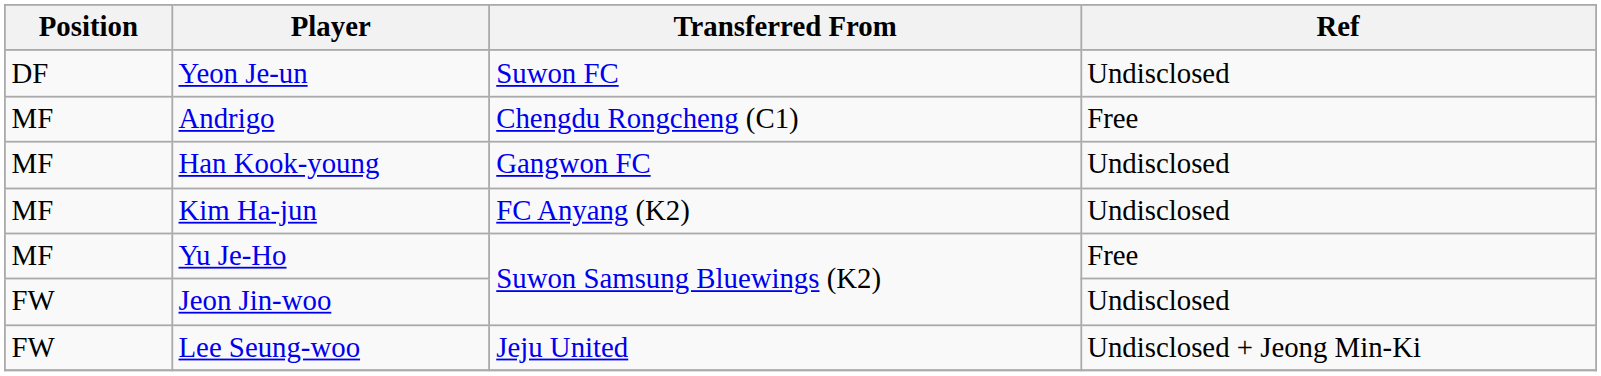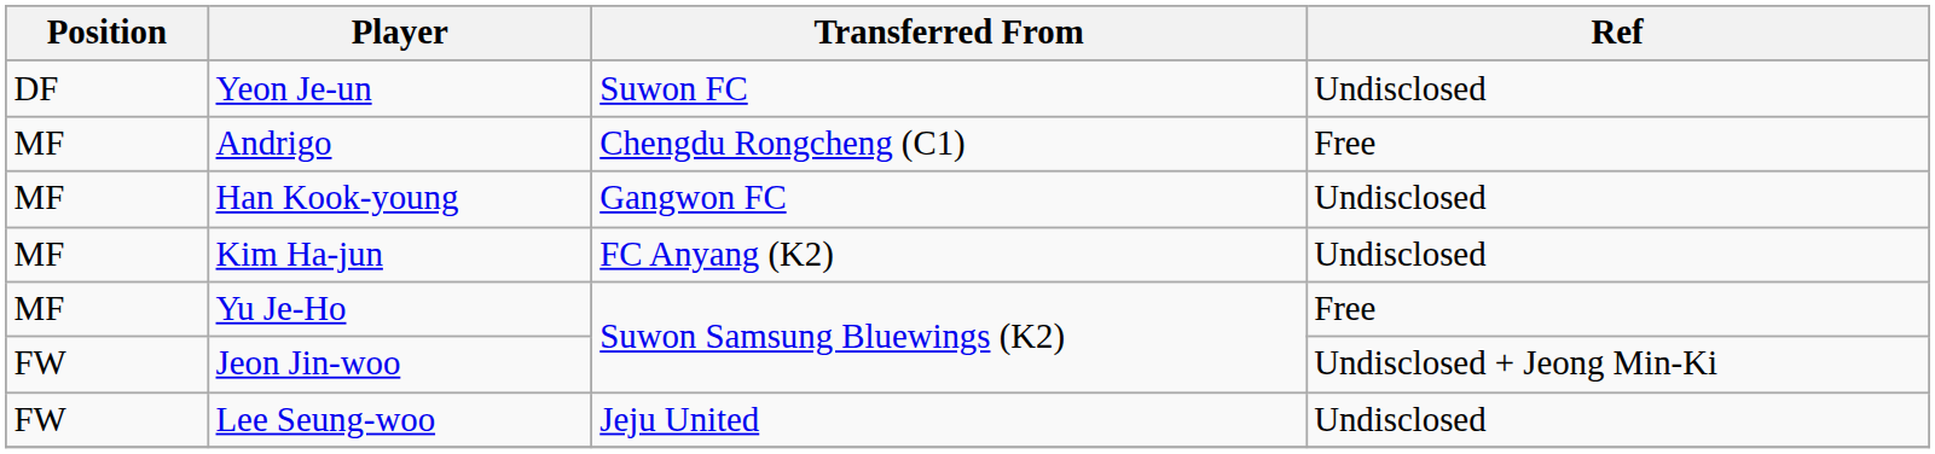Jeon Jin-woo | Ref: Undisclosed -> Undisclosed + Jeong Min-Ki
Lee Seung-woo | Ref: Undisclosed + Jeong Min-Ki -> Undisclosed
